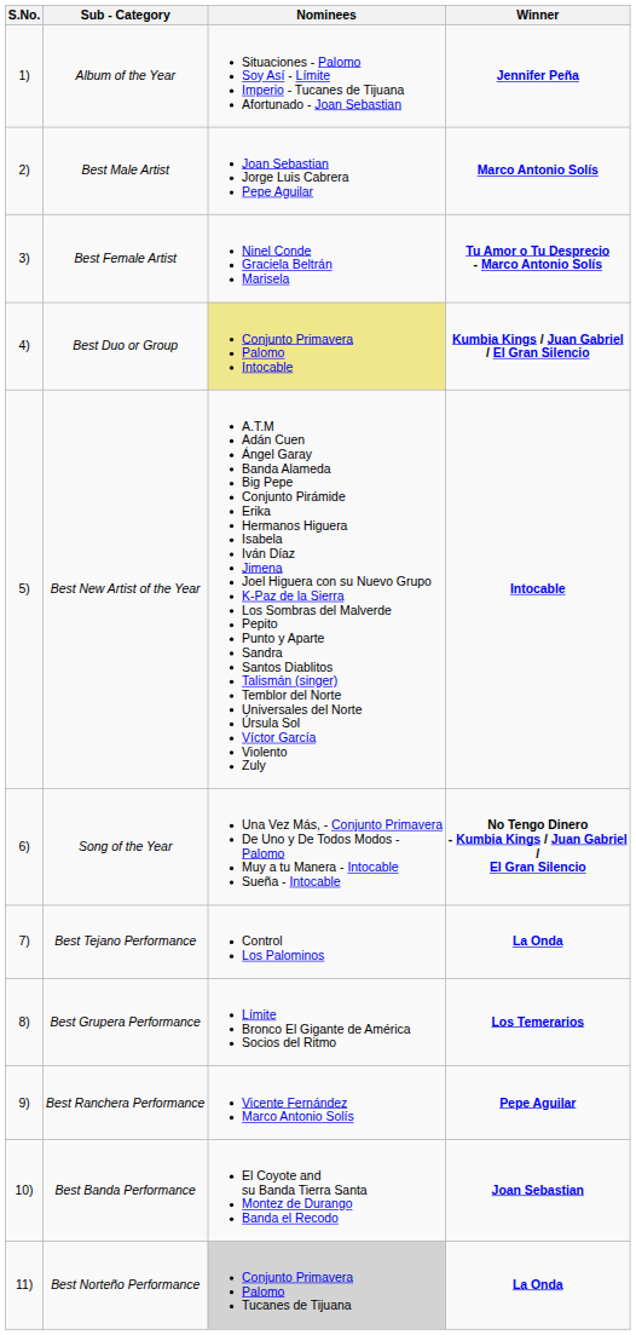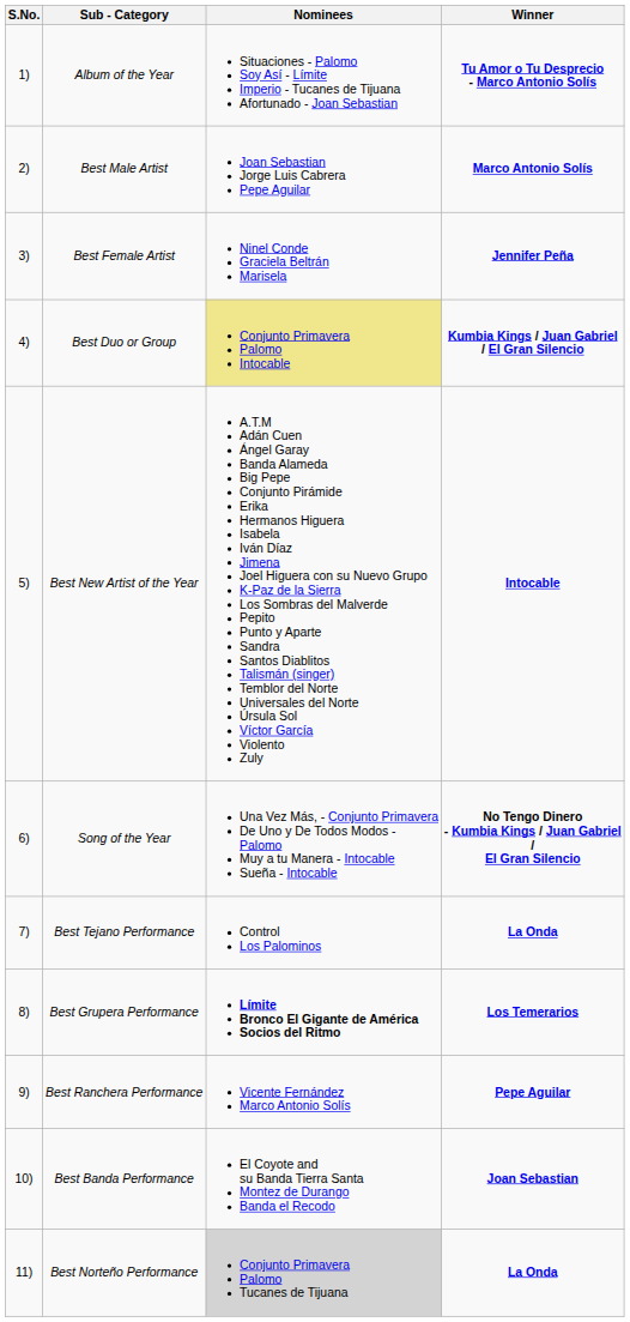Album of the Year | Winner: Jennifer Peña -> Tu Amor o Tu Desprecio - Marco Antonio Solís
Best Female Artist | Winner: Tu Amor o Tu Desprecio - Marco Antonio Solís -> Jennifer Peña
Best Grupera Performance | Nominees: normal -> bold
